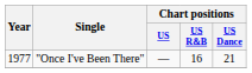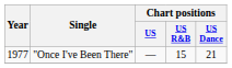"Once I've Been There" | Chart positions / US R&B: 16 -> 15
